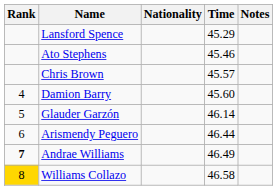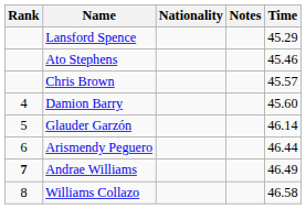columns swapped: Time <-> Notes
Williams Collazo | Rank: gold background -> no background
